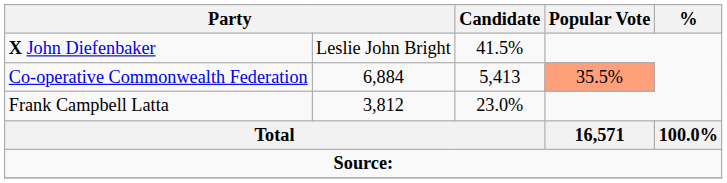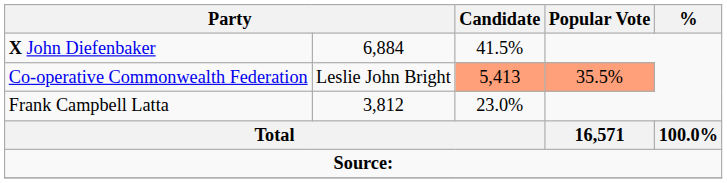X John Diefenbaker | column 2: Leslie John Bright -> 6,884
Co-operative Commonwealth Federation | column 2: 6,884 -> Leslie John Bright
Co-operative Commonwealth Federation | Candidate: no background -> lightsalmon background
